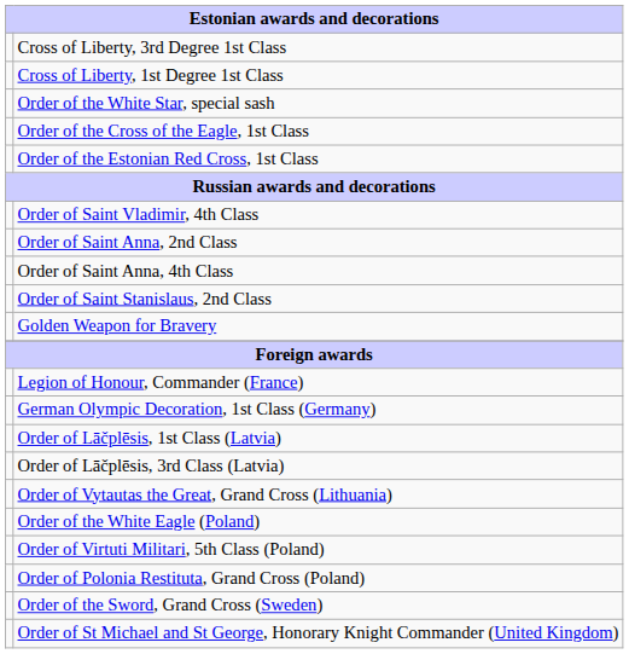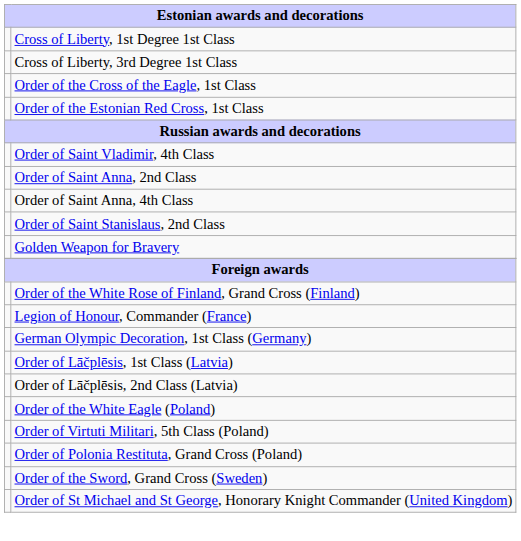rows swapped: Cross of Liberty, 1st Degree 1st Class <-> Cross of Liberty, 3rd Degree 1st Class
- row: Order of the White Star, special sash
+ row: Order of the White Rose of Finland, Grand Cross (Finland)
+ row: Order of Lāčplēsis, 2nd Class (Latvia)
- row: Order of Lāčplēsis, 3rd Class (Latvia)
- row: Order of Vytautas the Great, Grand Cross (Lithuania)
